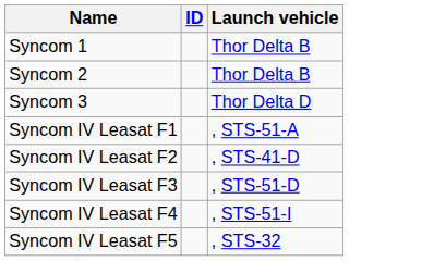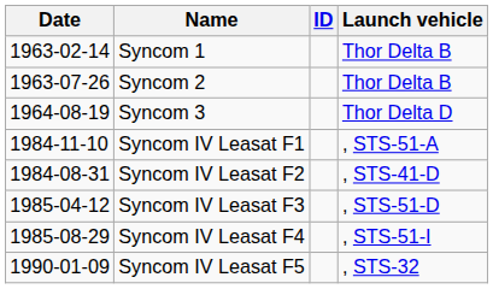+ column: Date | 1963-02-14 | 1963-07-26 | 1964-08-19 | 1984-11-10 | 1984-08-31 | 1985-04-12 | 1985-08-29 | 1990-01-09
